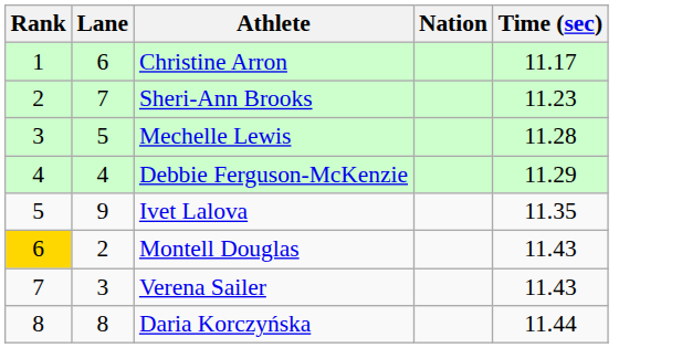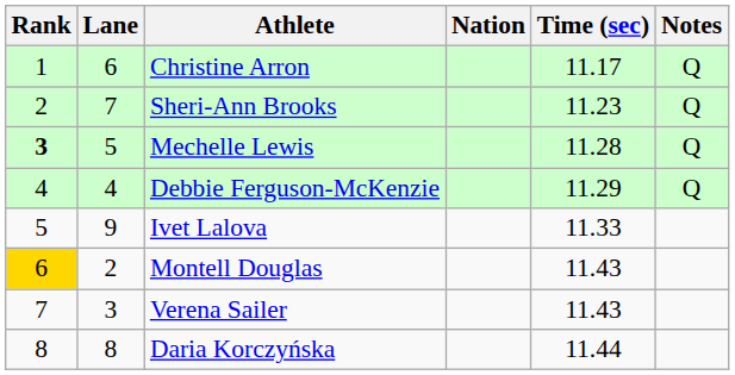+ column: Notes | Q | Q | Q | Q
Mechelle Lewis | Rank: normal -> bold
Ivet Lalova | Time (sec): 11.35 -> 11.33
